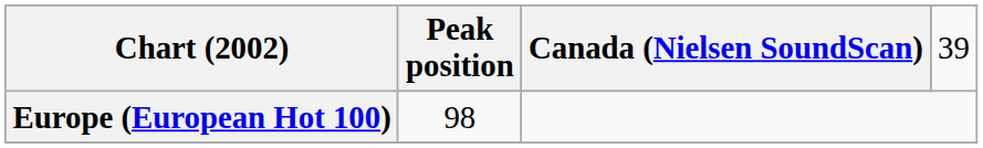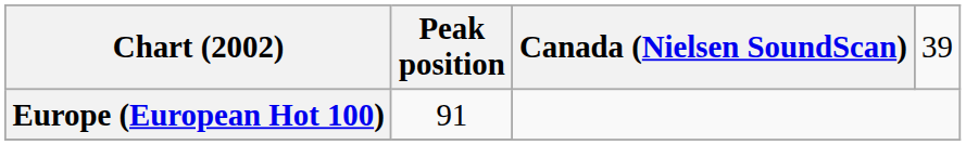Europe (European Hot 100) | column 2: 98 -> 91
